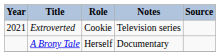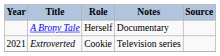rows swapped: A Brony Tale <-> Extroverted
